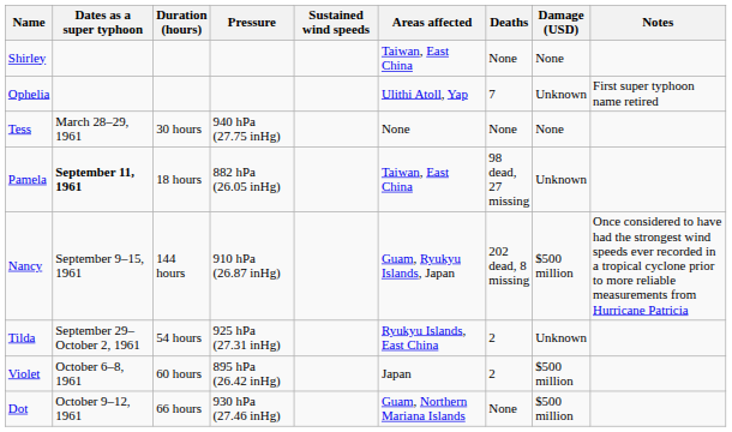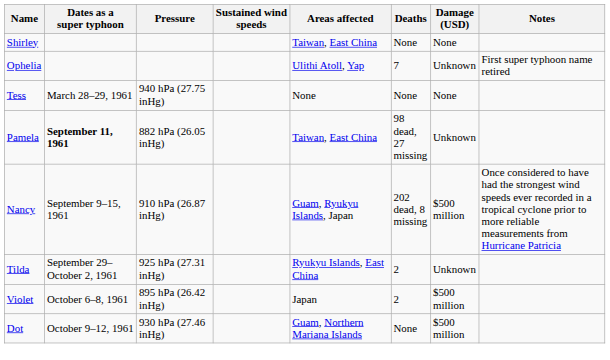- column: Duration (hours) | 30 hours | 18 hours | 144 hours | 54 hours | 60 hours | 66 hours
